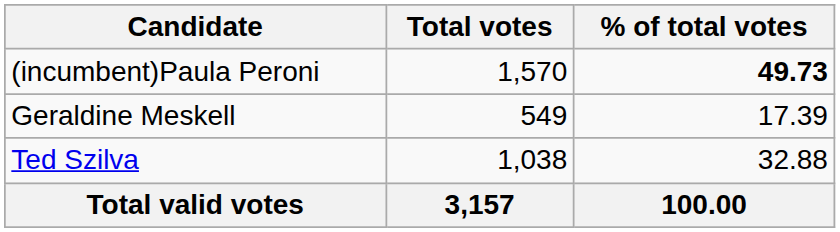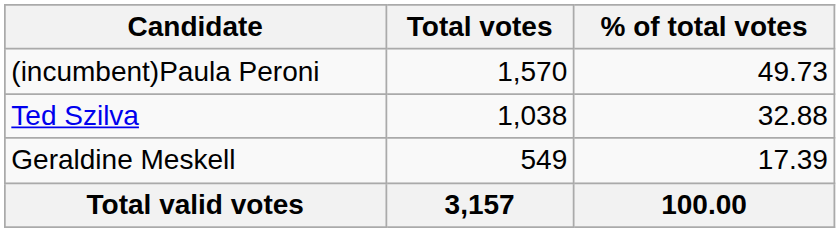(incumbent)Paula Peroni | % of total votes: bold -> normal
rows swapped: Ted Szilva <-> Geraldine Meskell
